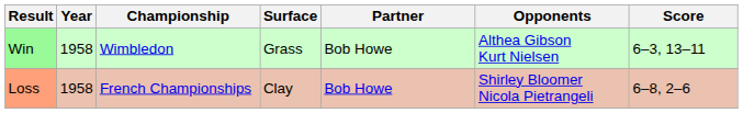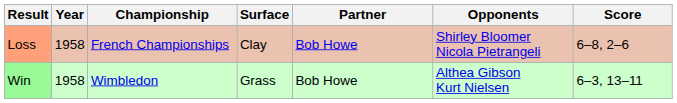rows swapped: Loss <-> Win
